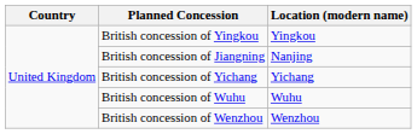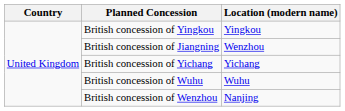British concession of Jiangning | Location (modern name): Nanjing -> Wenzhou
British concession of Wenzhou | Location (modern name): Wenzhou -> Nanjing
